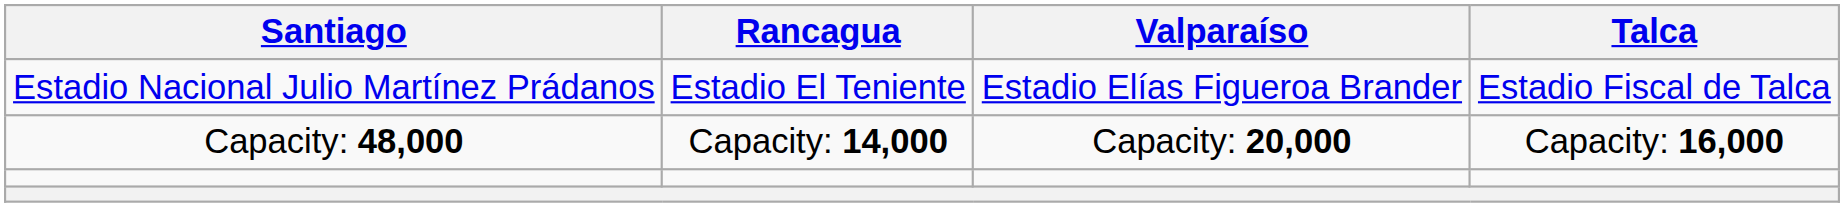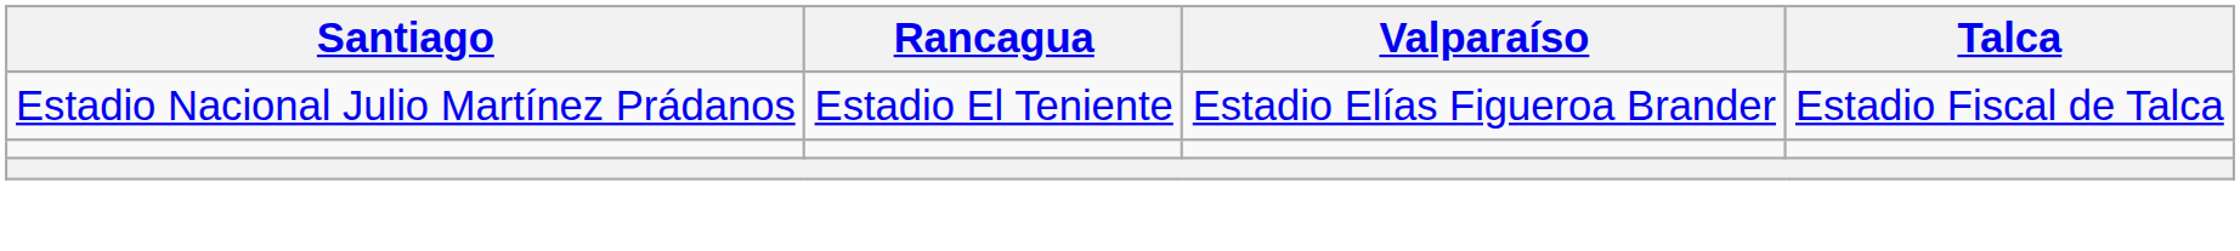- row: Capacity: 48,000 | Capacity: 14,000 | Capacity: 20,000 | Capacity: 16,000
